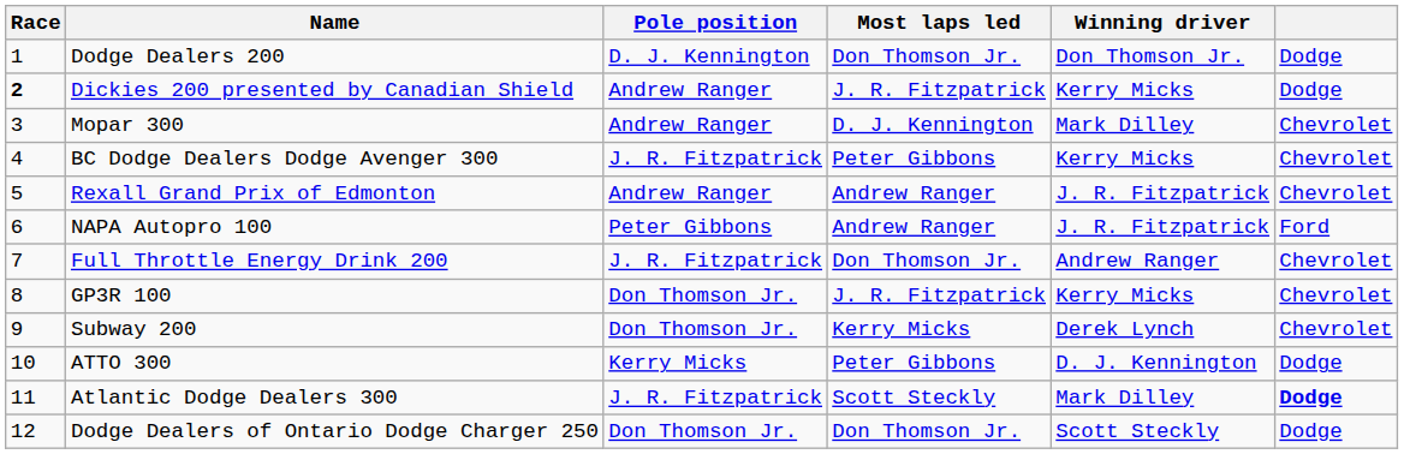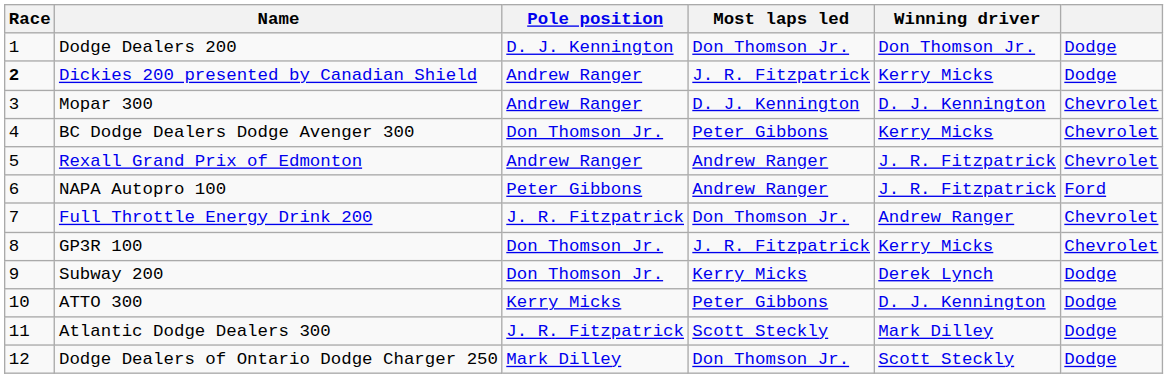Mopar 300 | Winning driver: Mark Dilley -> D. J. Kennington
BC Dodge Dealers Dodge Avenger 300 | Pole position: J. R. Fitzpatrick -> Don Thomson Jr.
Subway 200 | column 6: Chevrolet -> Dodge
Atlantic Dodge Dealers 300 | column 6: bold -> normal
Dodge Dealers of Ontario Dodge Charger 250 | Pole position: Don Thomson Jr. -> Mark Dilley
